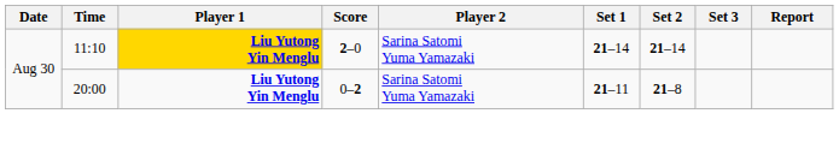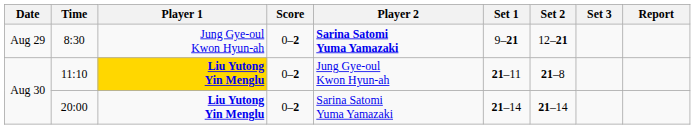+ row: Aug 29 | 8:30 | Jung Gye-oul Kwon Hyun-ah | 0–2 | Sarina Satomi Yuma Yamazaki | 9–21 | 12–21
11:10 | Score: 2–0 -> 0–2
11:10 | Player 2: Sarina Satomi Yuma Yamazaki -> Jung Gye-oul Kwon Hyun-ah
11:10 | Set 1: 21–14 -> 21–11
11:10 | Set 2: 21–14 -> 21–8
20:00 | Set 1: 21–11 -> 21–14
20:00 | Set 2: 21–8 -> 21–14
